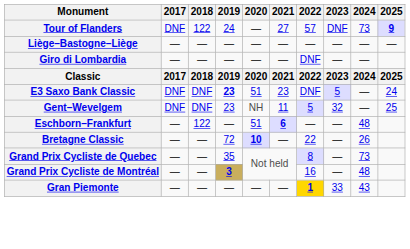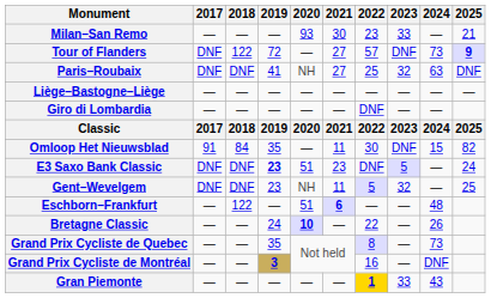+ row: Milan–San Remo | — | — | — | 93 | 30 | 23 | 33 | — | 21
Tour of Flanders | 2019: 24 -> 72
+ row: Paris–Roubaix | DNF | DNF | 41 | NH | 27 | 25 | 32 | 63 | DNF
+ row: Omloop Het Nieuwsblad | 91 | 84 | 35 | — | 11 | 30 | DNF | 15 | 82
Bretagne Classic | 2019: 72 -> 24
Grand Prix Cycliste de Montréal | 2024: 48 -> DNF
